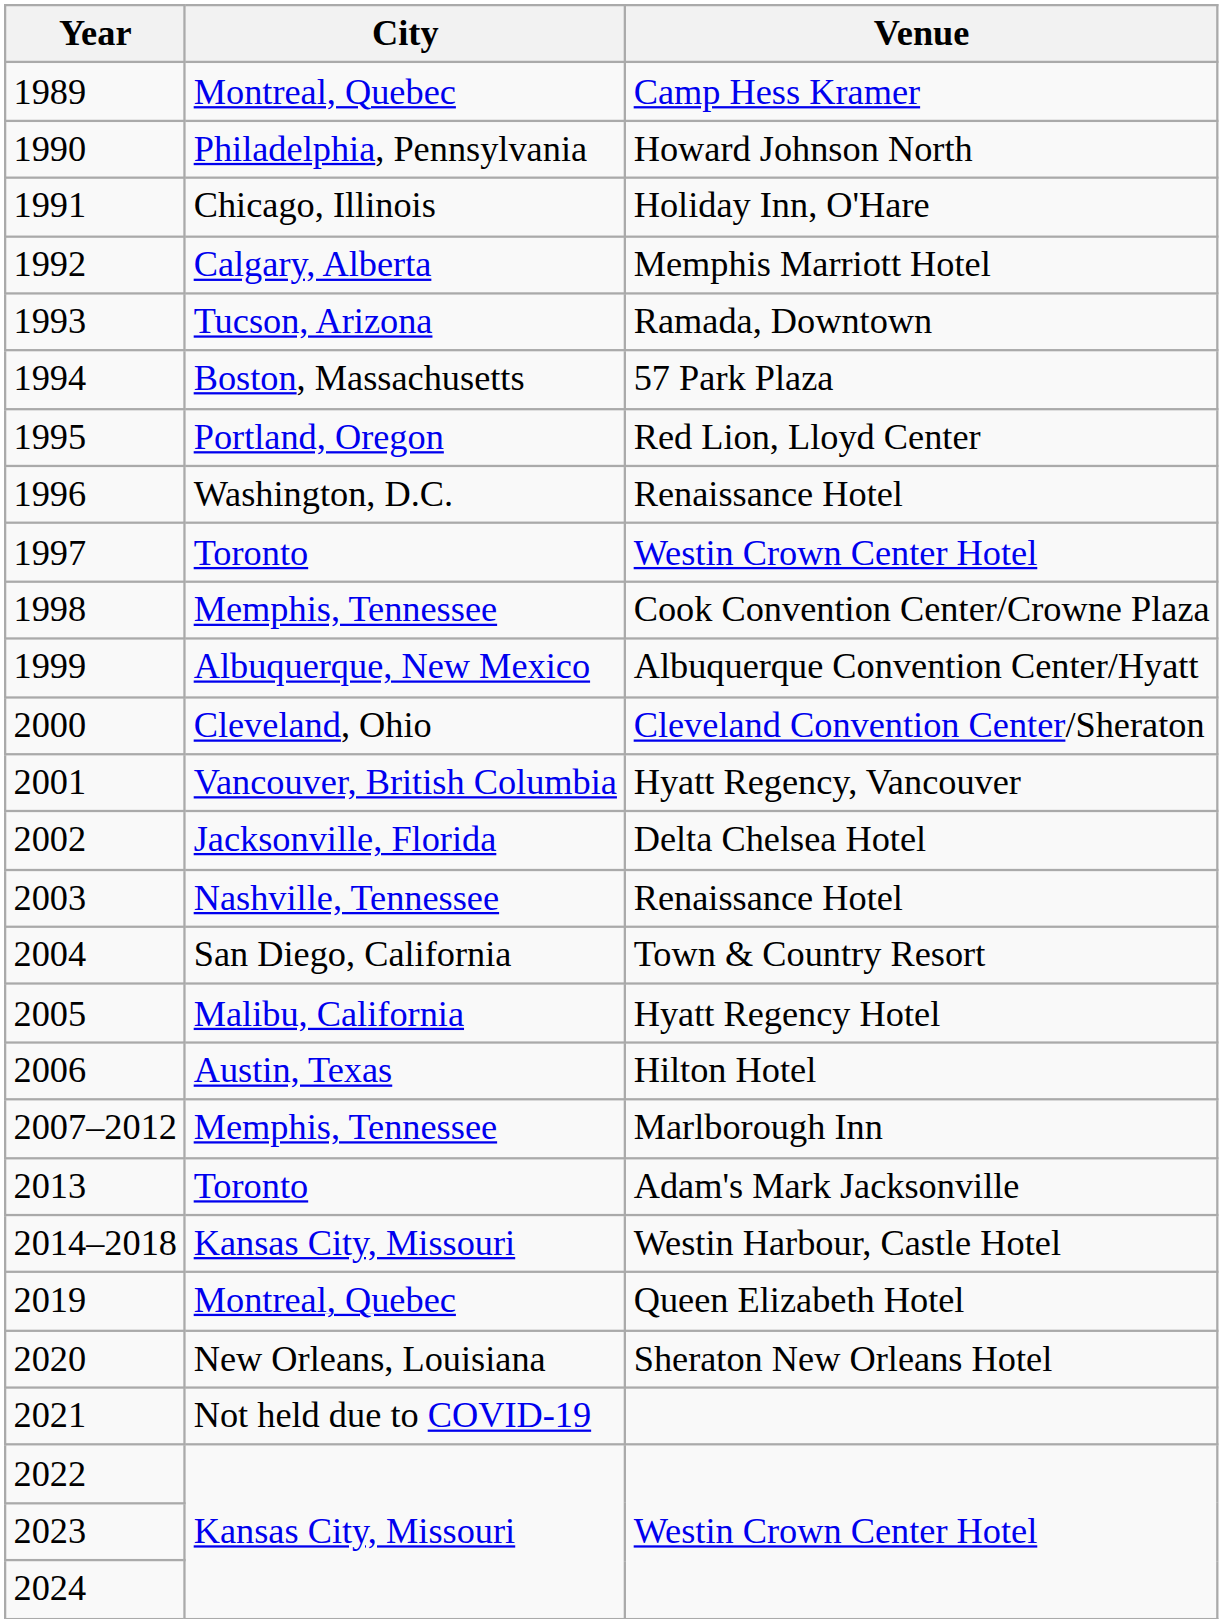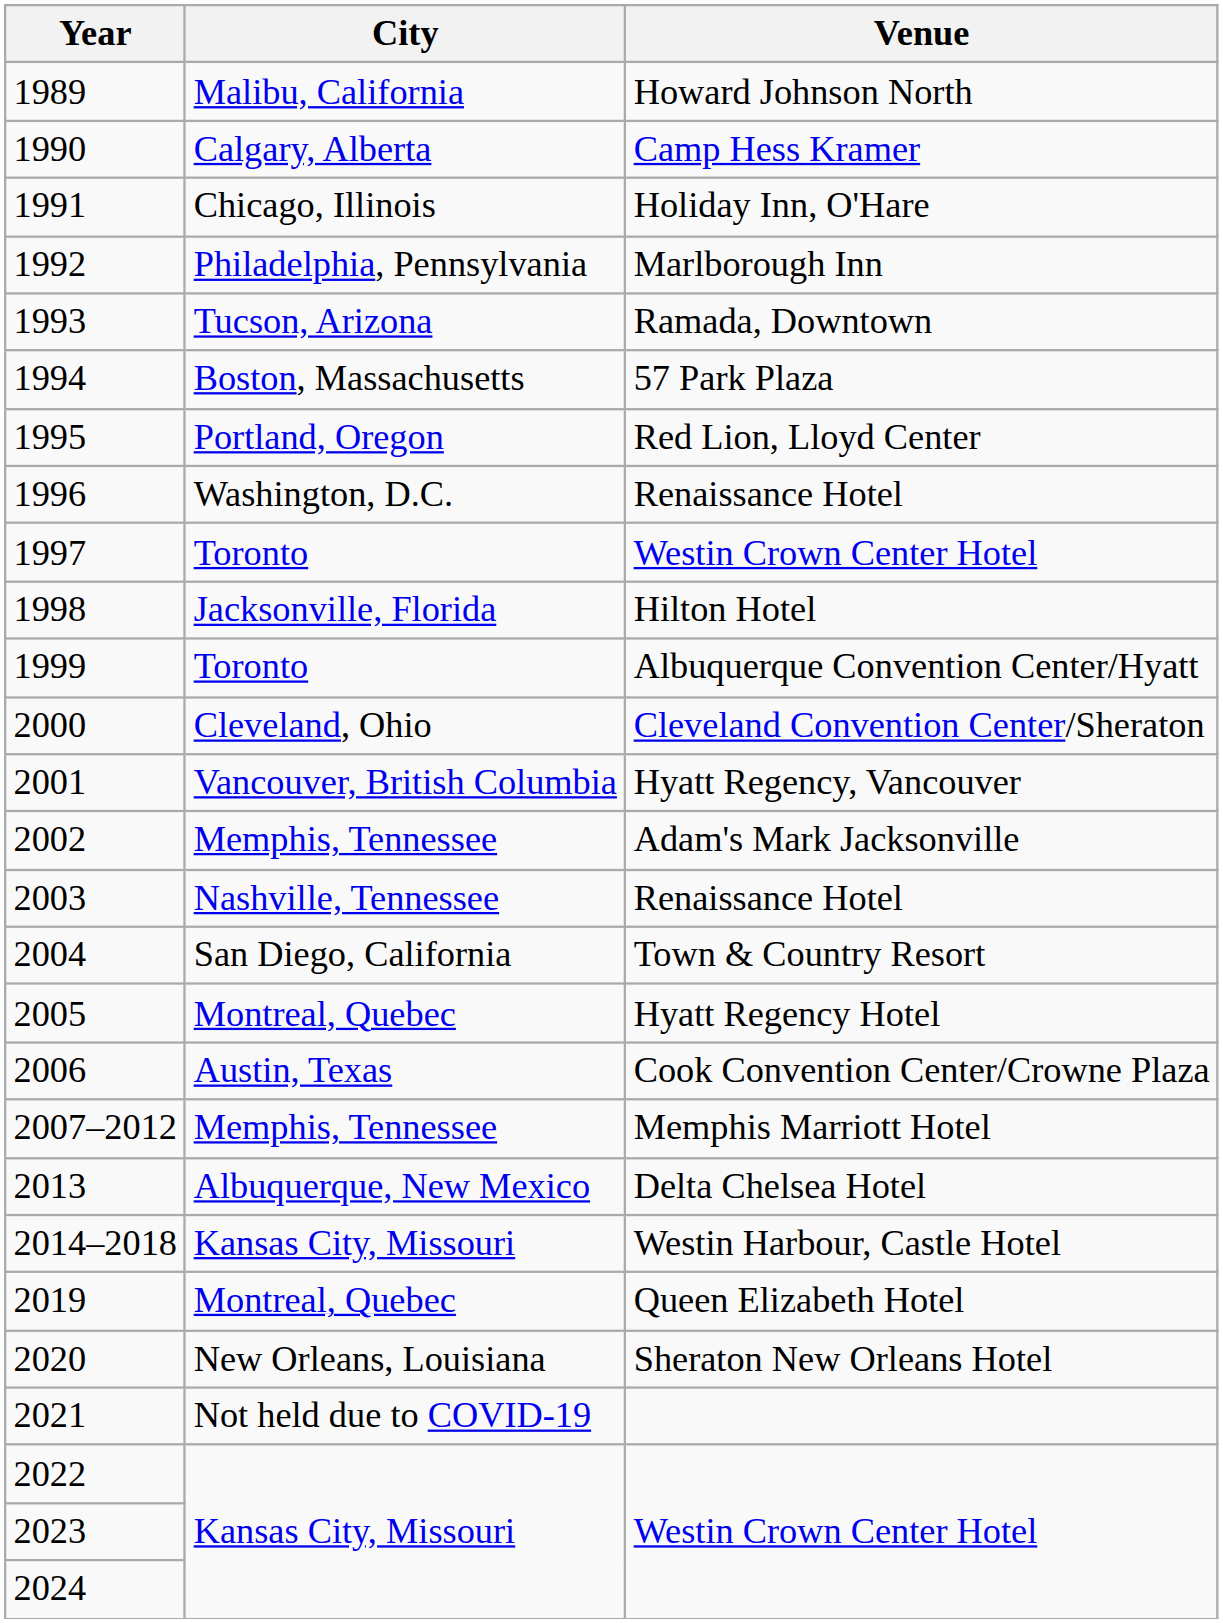1989 | City: Montreal, Quebec -> Malibu, California
1989 | Venue: Camp Hess Kramer -> Howard Johnson North
1990 | City: Philadelphia, Pennsylvania -> Calgary, Alberta
1990 | Venue: Howard Johnson North -> Camp Hess Kramer
1992 | City: Calgary, Alberta -> Philadelphia, Pennsylvania
1992 | Venue: Memphis Marriott Hotel -> Marlborough Inn
1998 | City: Memphis, Tennessee -> Jacksonville, Florida
1998 | Venue: Cook Convention Center/Crowne Plaza -> Hilton Hotel
1999 | City: Albuquerque, New Mexico -> Toronto
2002 | City: Jacksonville, Florida -> Memphis, Tennessee
2002 | Venue: Delta Chelsea Hotel -> Adam's Mark Jacksonville
2005 | City: Malibu, California -> Montreal, Quebec
2006 | Venue: Hilton Hotel -> Cook Convention Center/Crowne Plaza
2007–2012 | Venue: Marlborough Inn -> Memphis Marriott Hotel
2013 | City: Toronto -> Albuquerque, New Mexico
2013 | Venue: Adam's Mark Jacksonville -> Delta Chelsea Hotel
